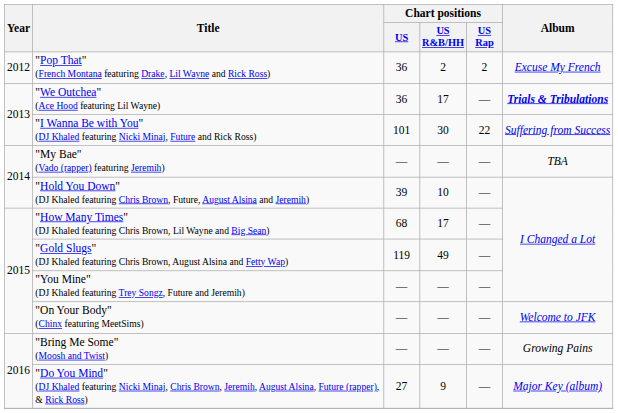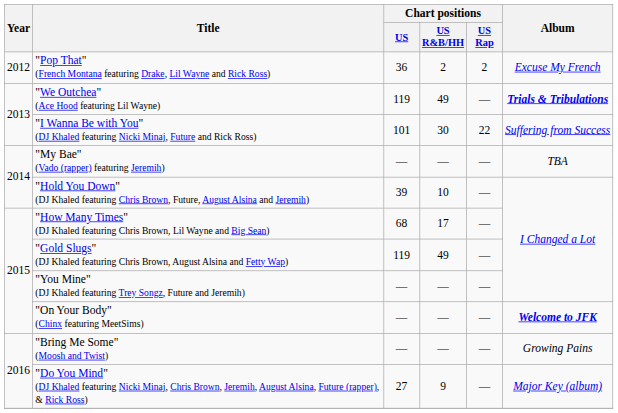"We Outchea" (Ace Hood featuring Lil Wayne) | Chart positions / US: 36 -> 119
"We Outchea" (Ace Hood featuring Lil Wayne) | Chart positions / US R&B/HH: 17 -> 49
"On Your Body" (Chinx featuring MeetSims) | Album: normal -> bold
